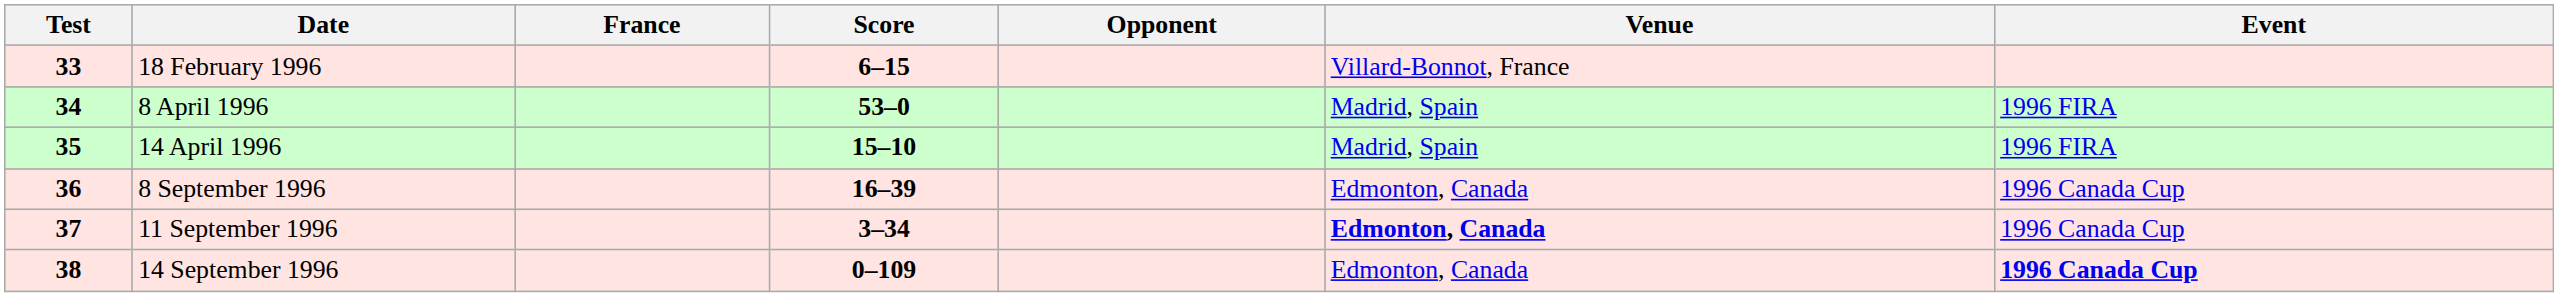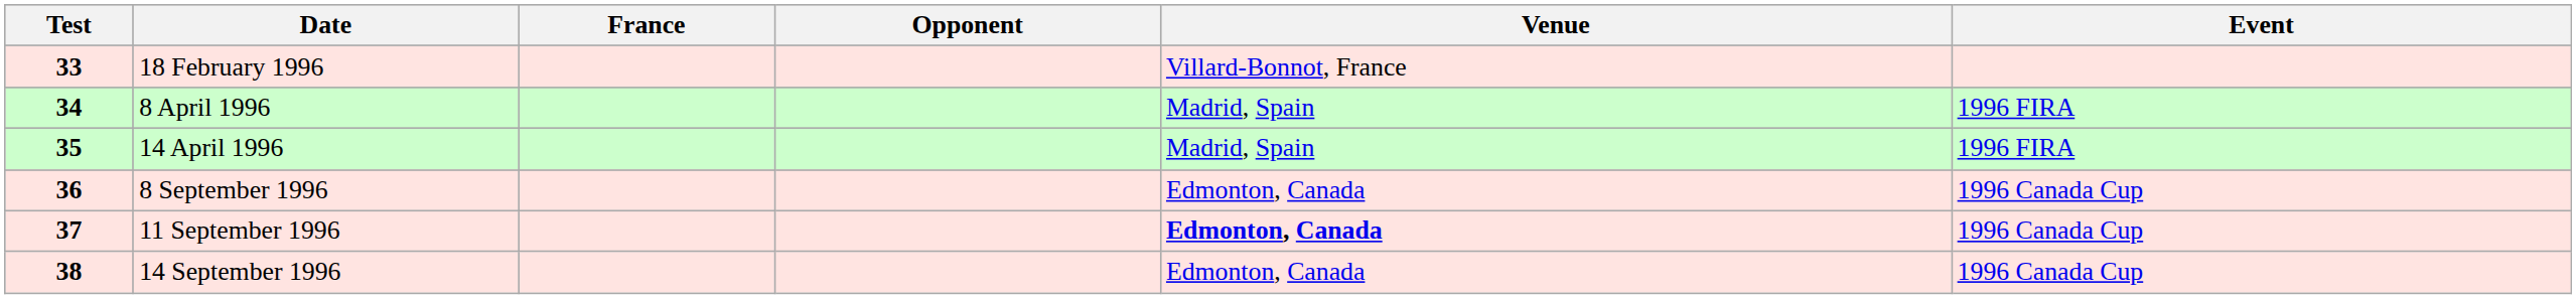- column: Score | 6–15 | 53–0 | 15–10 | 16–39 | 3–34 | 0–109
14 September 1996 | Event: bold -> normal
